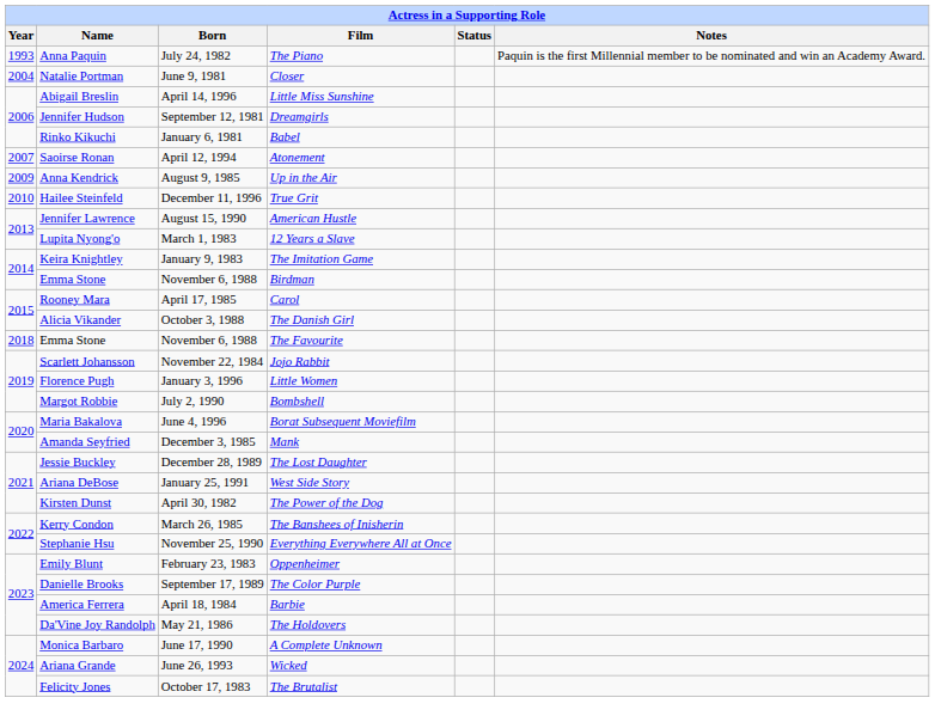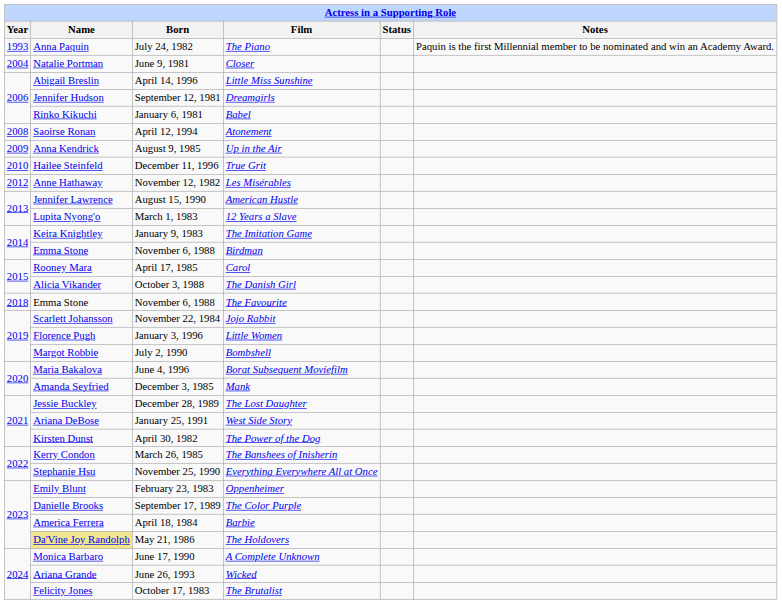Atonement | Year: 2007 -> 2008
+ row: 2012 | Anne Hathaway | November 12, 1982 | Les Misérables
The Holdovers | Name: no background -> khaki background
